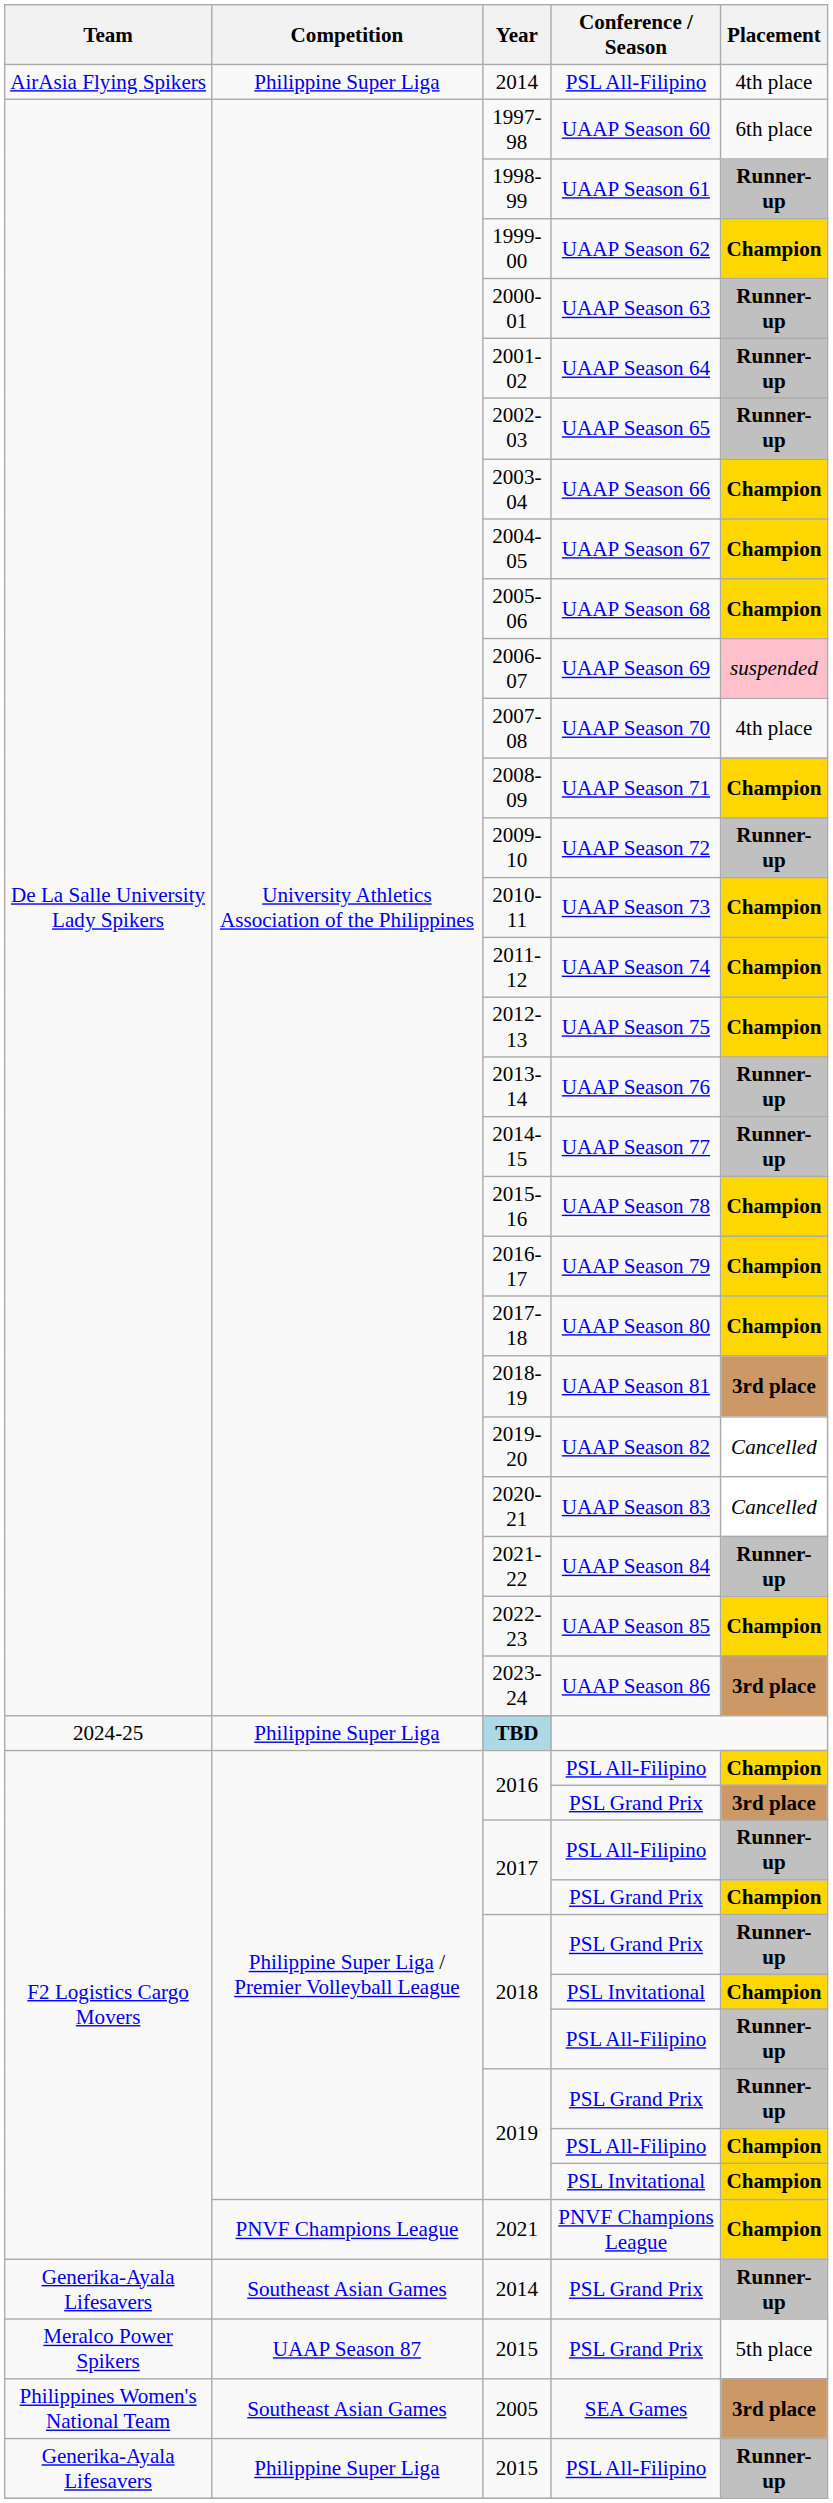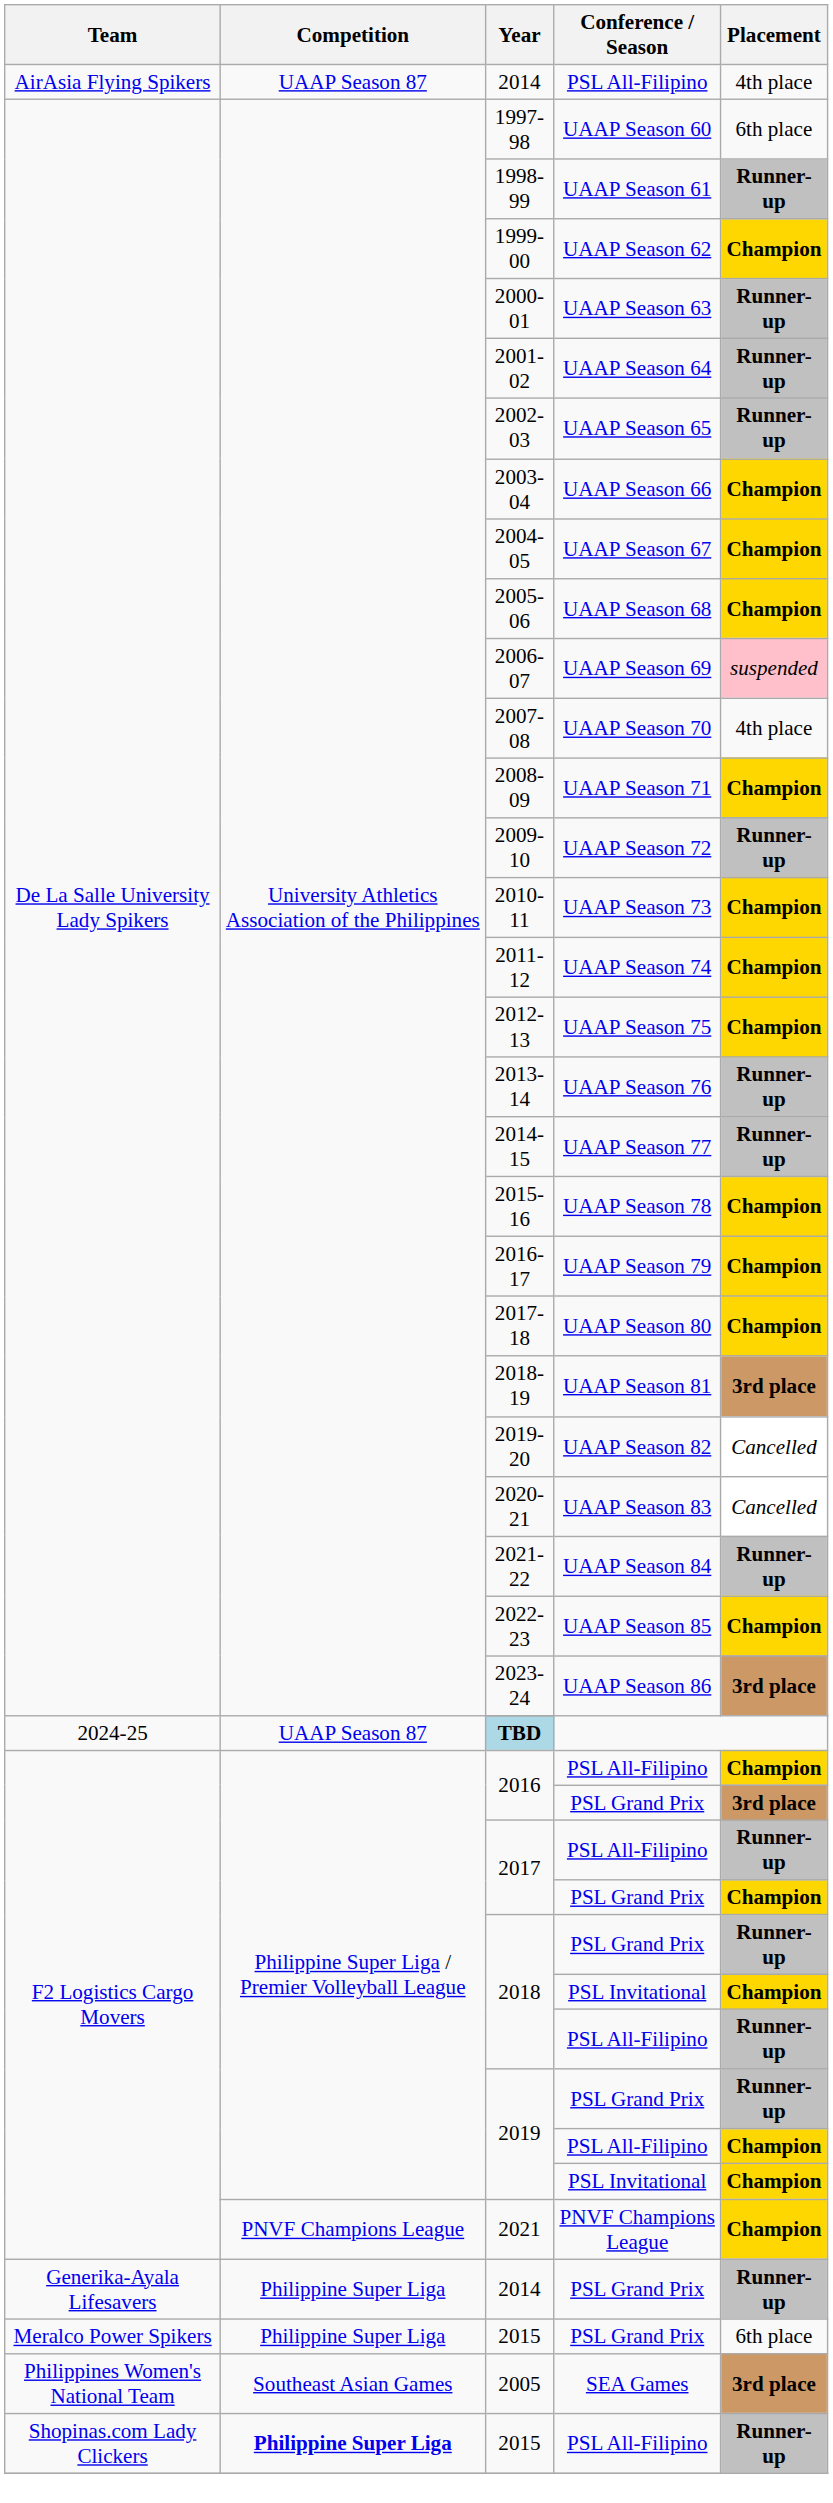2014 / PSL All-Filipino | Competition: Philippine Super Liga -> UAAP Season 87
TBD | Competition: Philippine Super Liga -> UAAP Season 87
2014 / PSL Grand Prix | Competition: Southeast Asian Games -> Philippine Super Liga
2015 / PSL Grand Prix | Competition: UAAP Season 87 -> Philippine Super Liga
2015 / PSL Grand Prix | Placement: 5th place -> 6th place
2015 / PSL All-Filipino | Team: Generika-Ayala Lifesavers -> Shopinas.com Lady Clickers
2015 / PSL All-Filipino | Competition: normal -> bold
